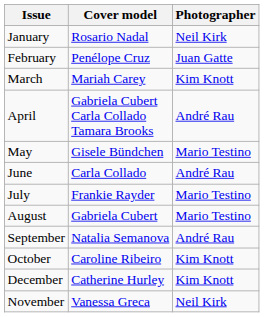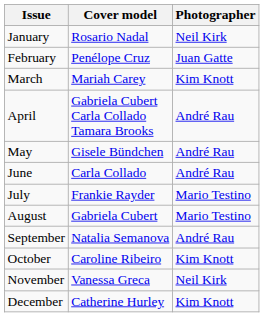May | Photographer: Mario Testino -> André Rau
rows swapped: November <-> December
